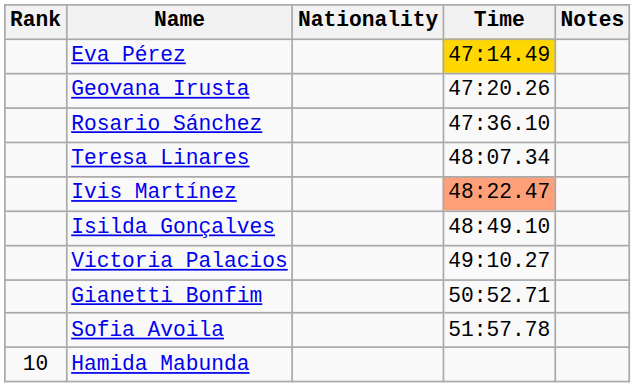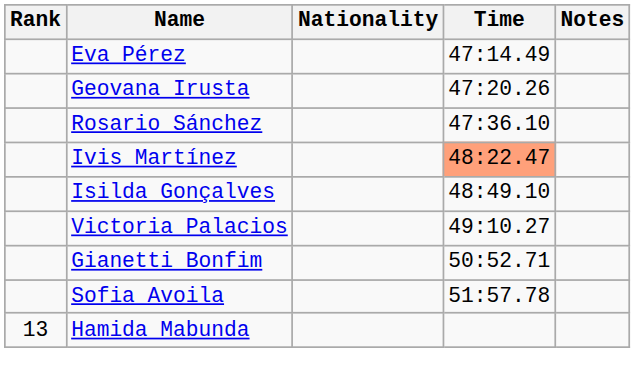Eva Pérez | Time: gold background -> no background
- row: Teresa Linares | 48:07.34
Hamida Mabunda | Rank: 10 -> 13
